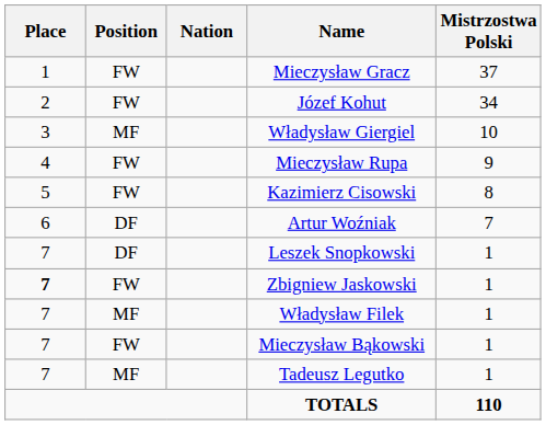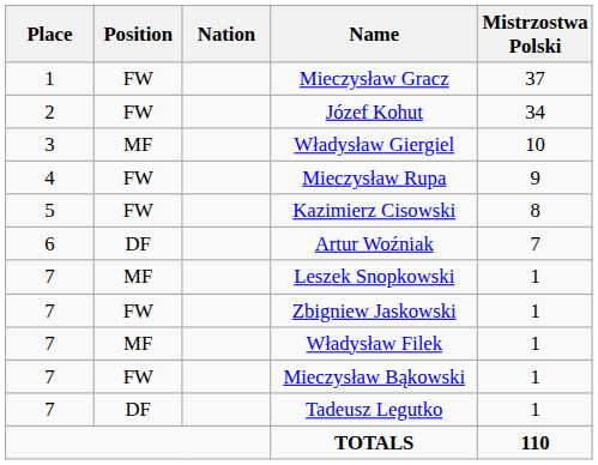Leszek Snopkowski | Position: DF -> MF
Zbigniew Jaskowski | Place: bold -> normal
Tadeusz Legutko | Position: MF -> DF
